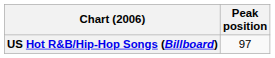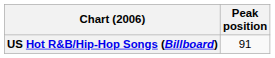US Hot R&B/Hip-Hop Songs (Billboard) | Peak position: 97 -> 91
